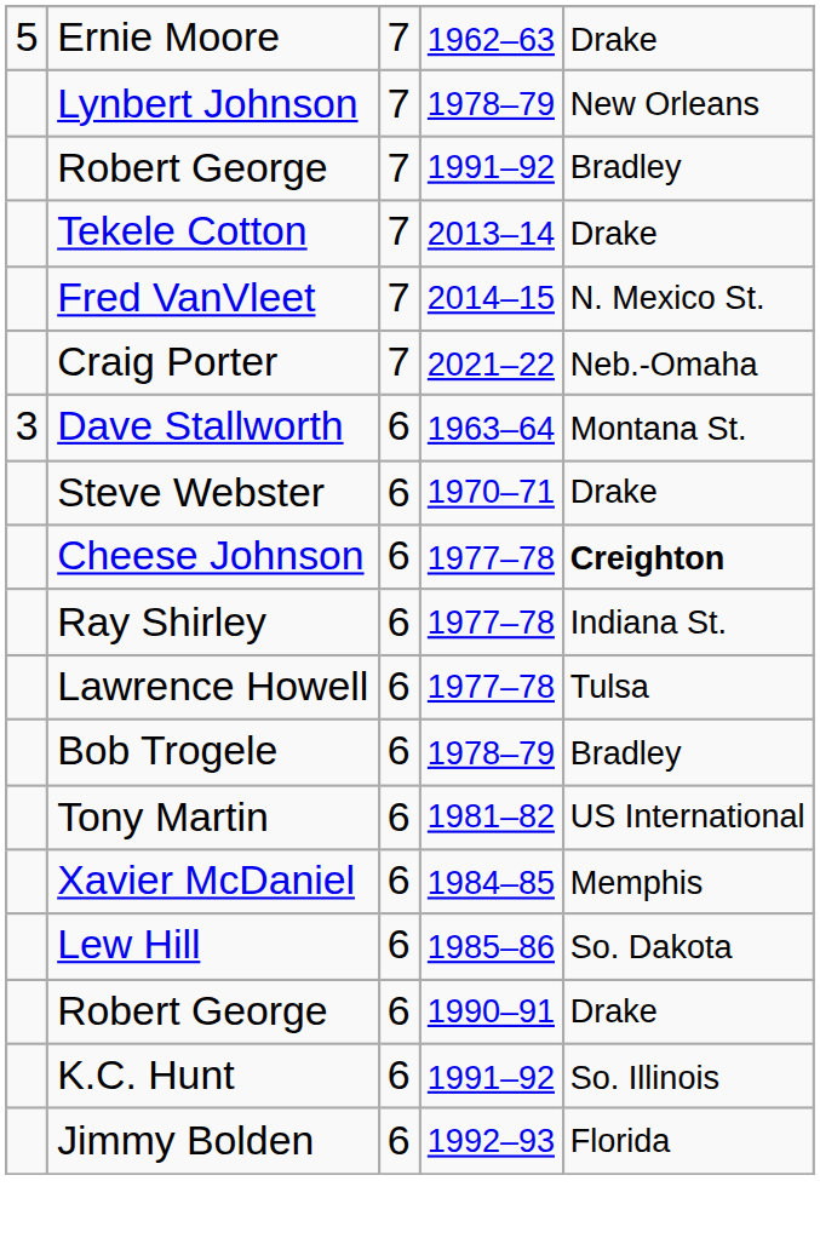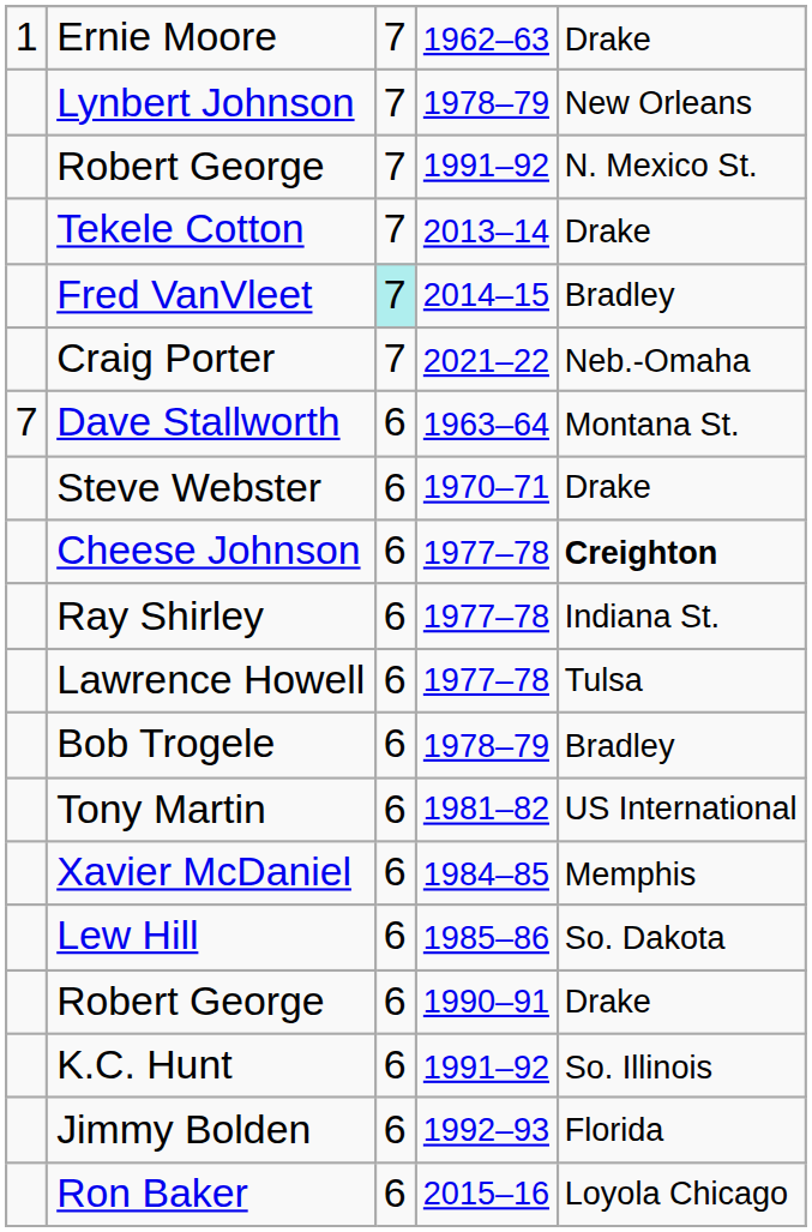Ernie Moore | column 1: 5 -> 1
Robert George / 1991–92 | column 5: Bradley -> N. Mexico St.
Fred VanVleet | column 3: no background -> paleturquoise background
Fred VanVleet | column 5: N. Mexico St. -> Bradley
Dave Stallworth | column 1: 3 -> 7
+ row: Ron Baker | 6 | 2015–16 | Loyola Chicago
